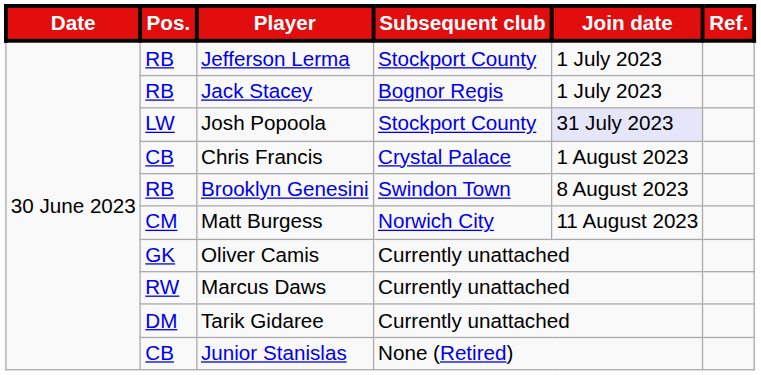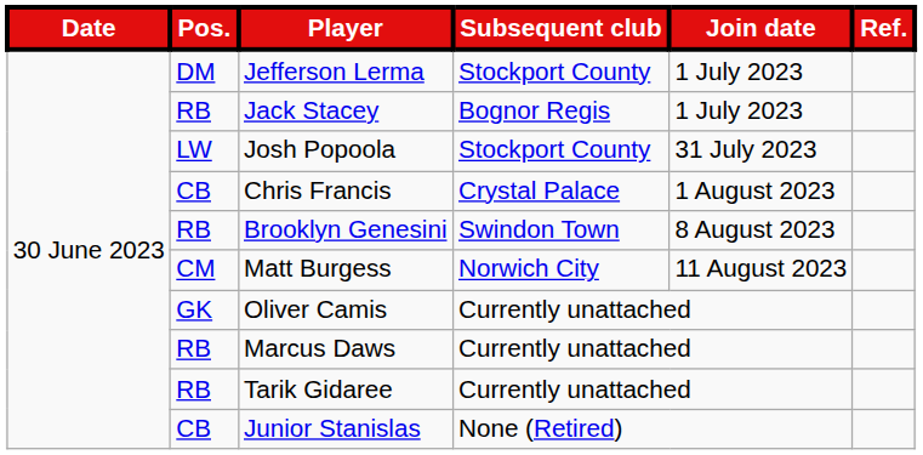Jefferson Lerma | Pos.: RB -> DM
Josh Popoola | Join date: lavender background -> no background
Marcus Daws | Pos.: RW -> RB
Tarik Gidaree | Pos.: DM -> RB
